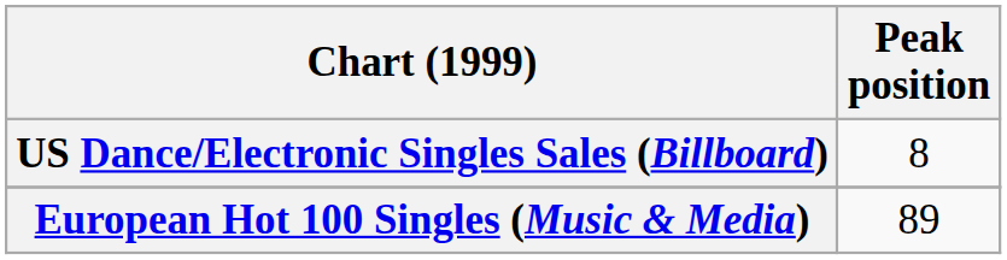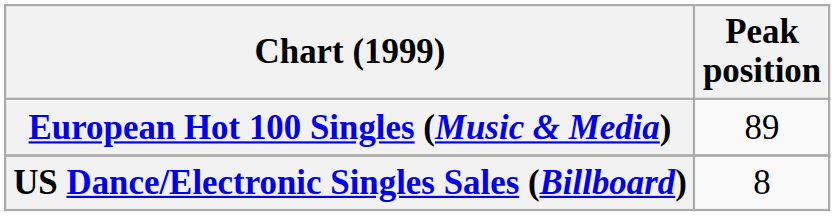rows swapped: European Hot 100 Singles (Music & Media) <-> US Dance/Electronic Singles Sales (Billboard)
